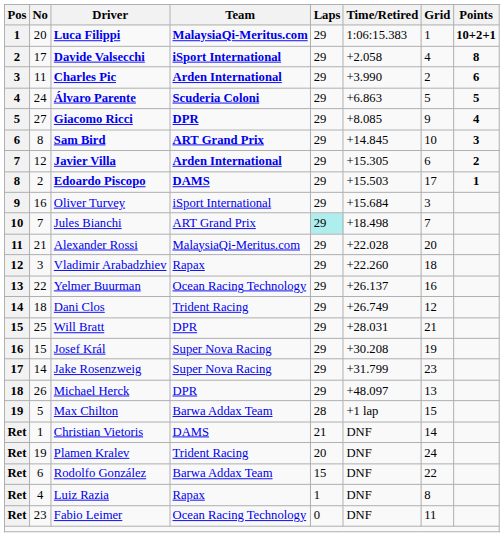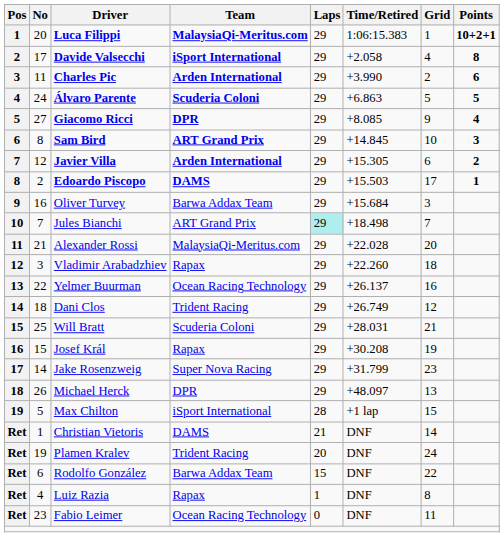Oliver Turvey | Team: iSport International -> Barwa Addax Team
Will Bratt | Team: DPR -> Scuderia Coloni
Josef Král | Team: Super Nova Racing -> Rapax
Max Chilton | Team: Barwa Addax Team -> iSport International
